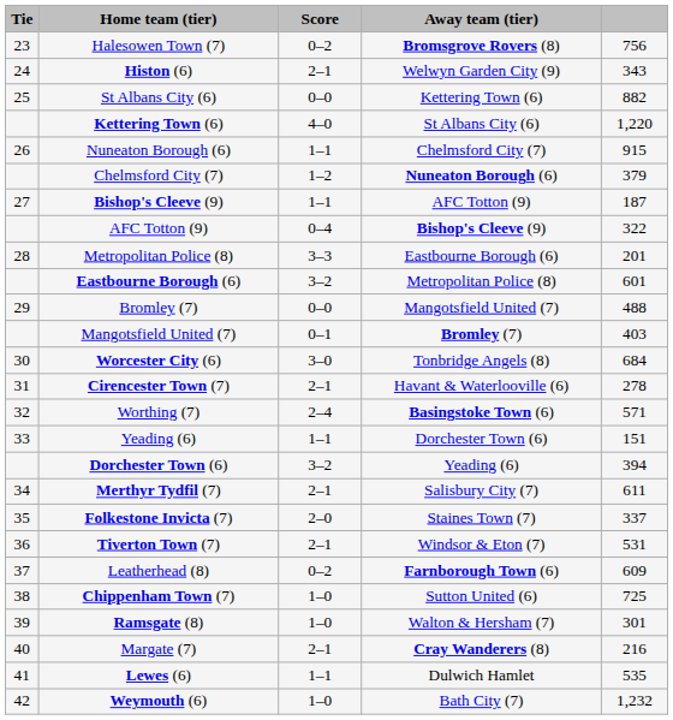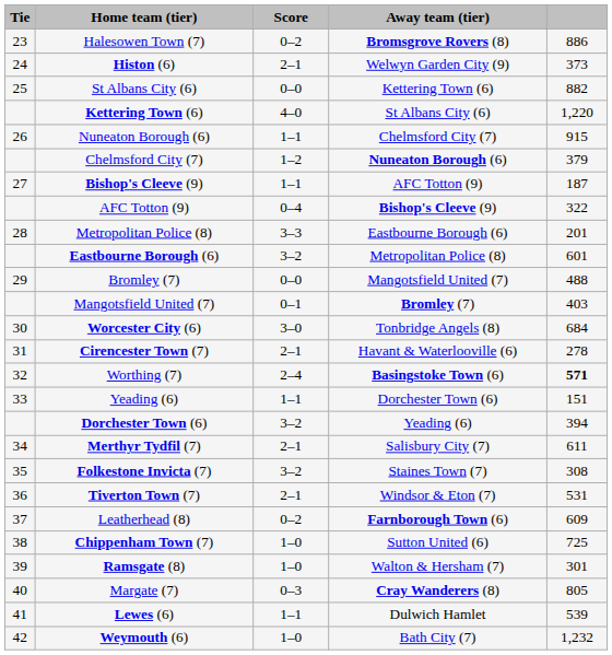Halesowen Town (7) | column 5: 756 -> 886
Histon (6) | column 5: 343 -> 373
Worthing (7) | column 5: normal -> bold
Folkestone Invicta (7) | Score: 2–0 -> 3–2
Folkestone Invicta (7) | column 5: 337 -> 308
Margate (7) | Score: 2–1 -> 0–3
Margate (7) | column 5: 216 -> 805
Lewes (6) | column 5: 535 -> 539
